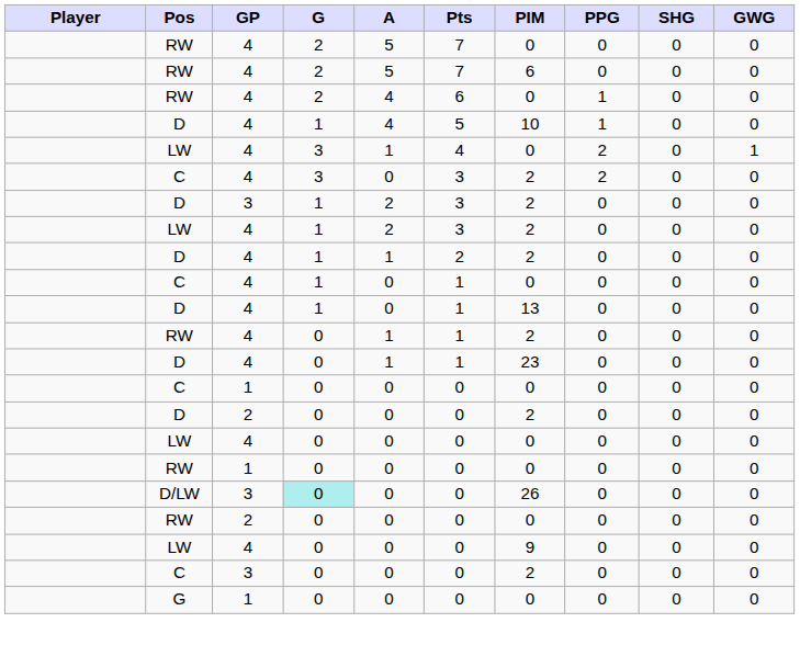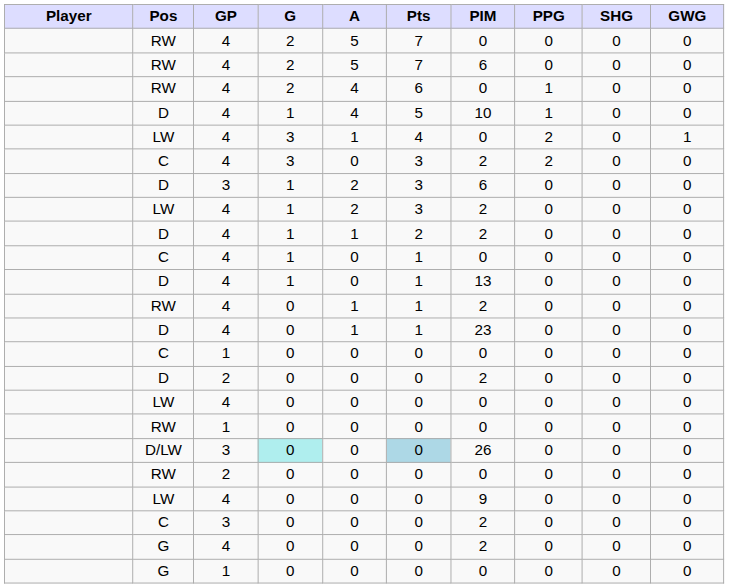D / 3 | PIM: 2 -> 6
D/LW | Pts: no background -> lightblue background
+ row: G | 4 | 0 | 0 | 0 | 2 | 0 | 0 | 0
